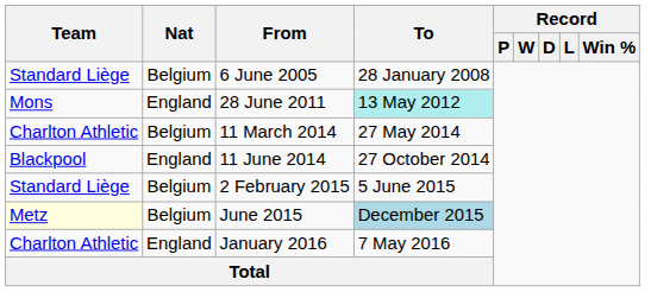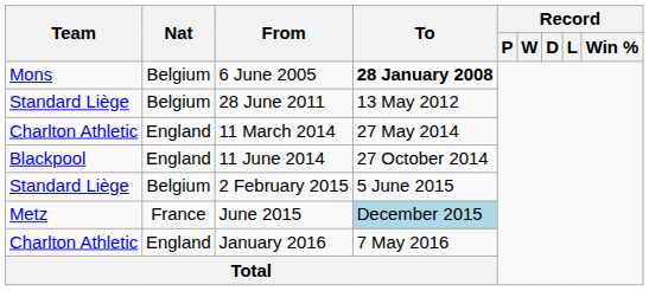6 June 2005 | Team: Standard Liège -> Mons
6 June 2005 | To: normal -> bold
28 June 2011 | Team: Mons -> Standard Liège
28 June 2011 | Nat: England -> Belgium
28 June 2011 | To: paleturquoise background -> no background
11 March 2014 | Nat: Belgium -> England
June 2015 | Team: lightyellow background -> no background
June 2015 | Nat: Belgium -> France
